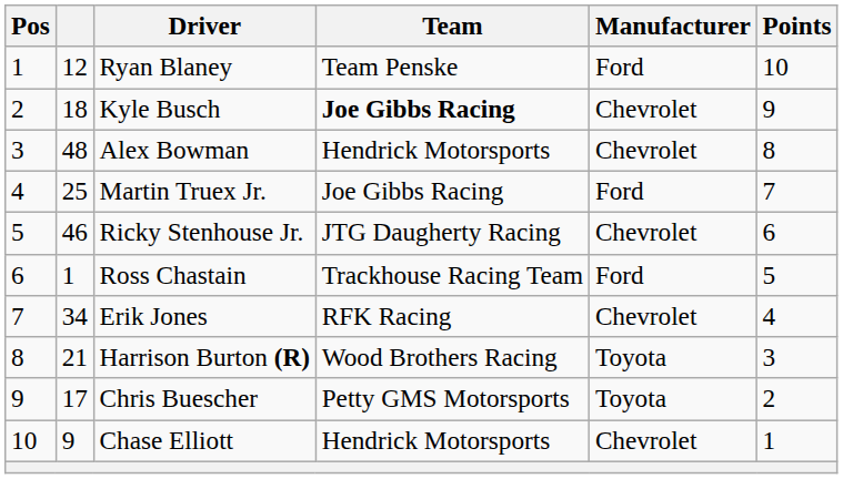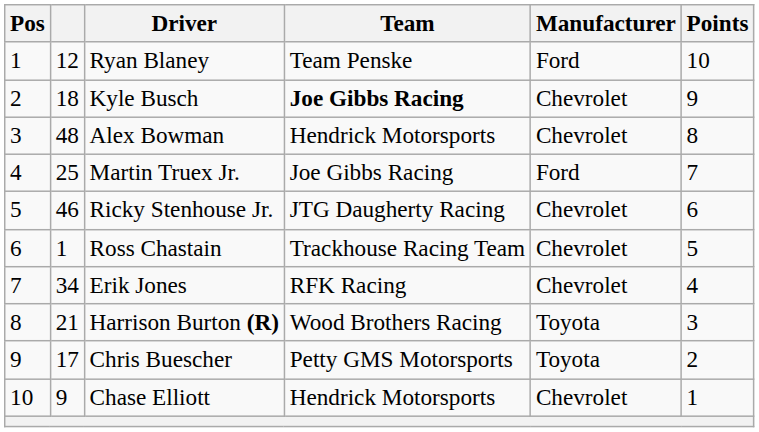Ross Chastain | Manufacturer: Ford -> Chevrolet
